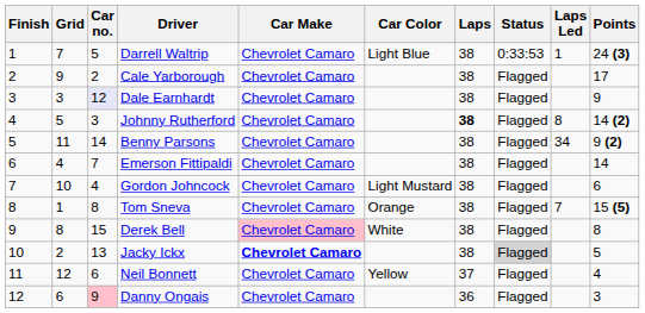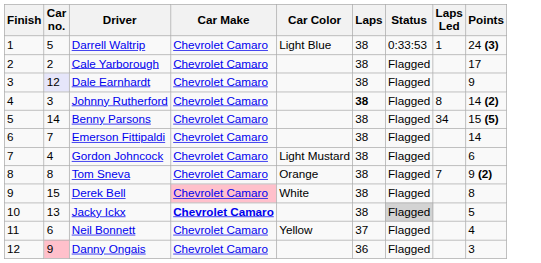- column: Grid | 7 | 9 | 3 | 5 | 11 | 4 | 10 | 1 | 8 | 2 | 12 | 6
Benny Parsons | Points: 9 (2) -> 15 (5)
Tom Sneva | Points: 15 (5) -> 9 (2)
